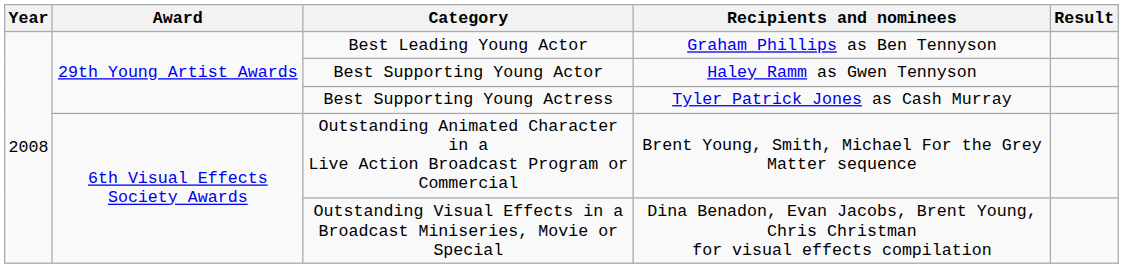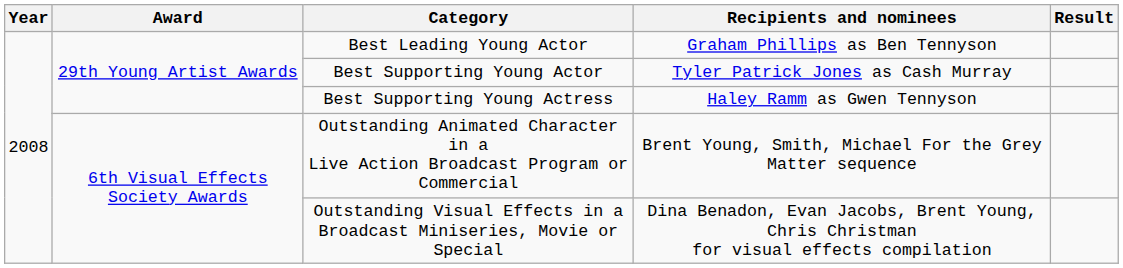Best Supporting Young Actor | Recipients and nominees: Haley Ramm as Gwen Tennyson -> Tyler Patrick Jones as Cash Murray
Best Supporting Young Actress | Recipients and nominees: Tyler Patrick Jones as Cash Murray -> Haley Ramm as Gwen Tennyson
